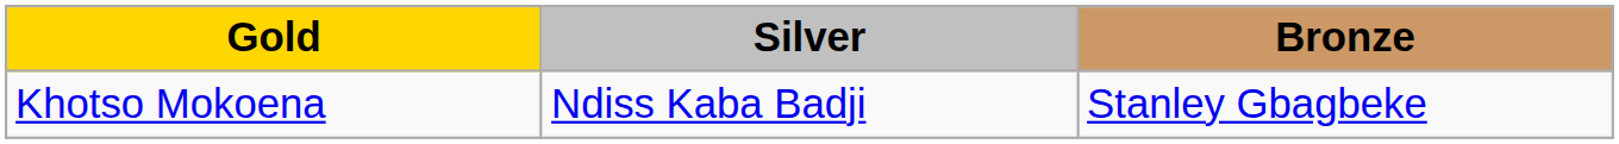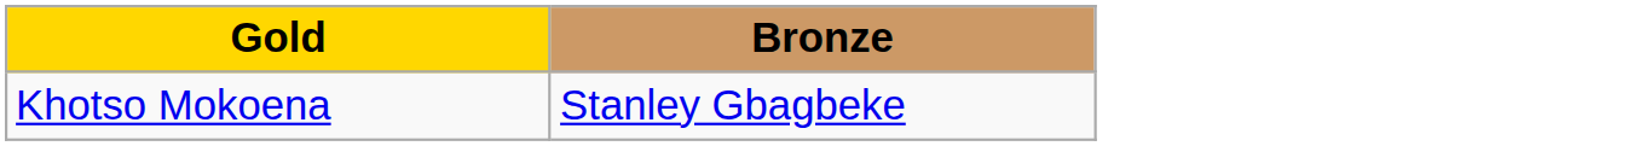- column: Silver | Ndiss Kaba Badji
